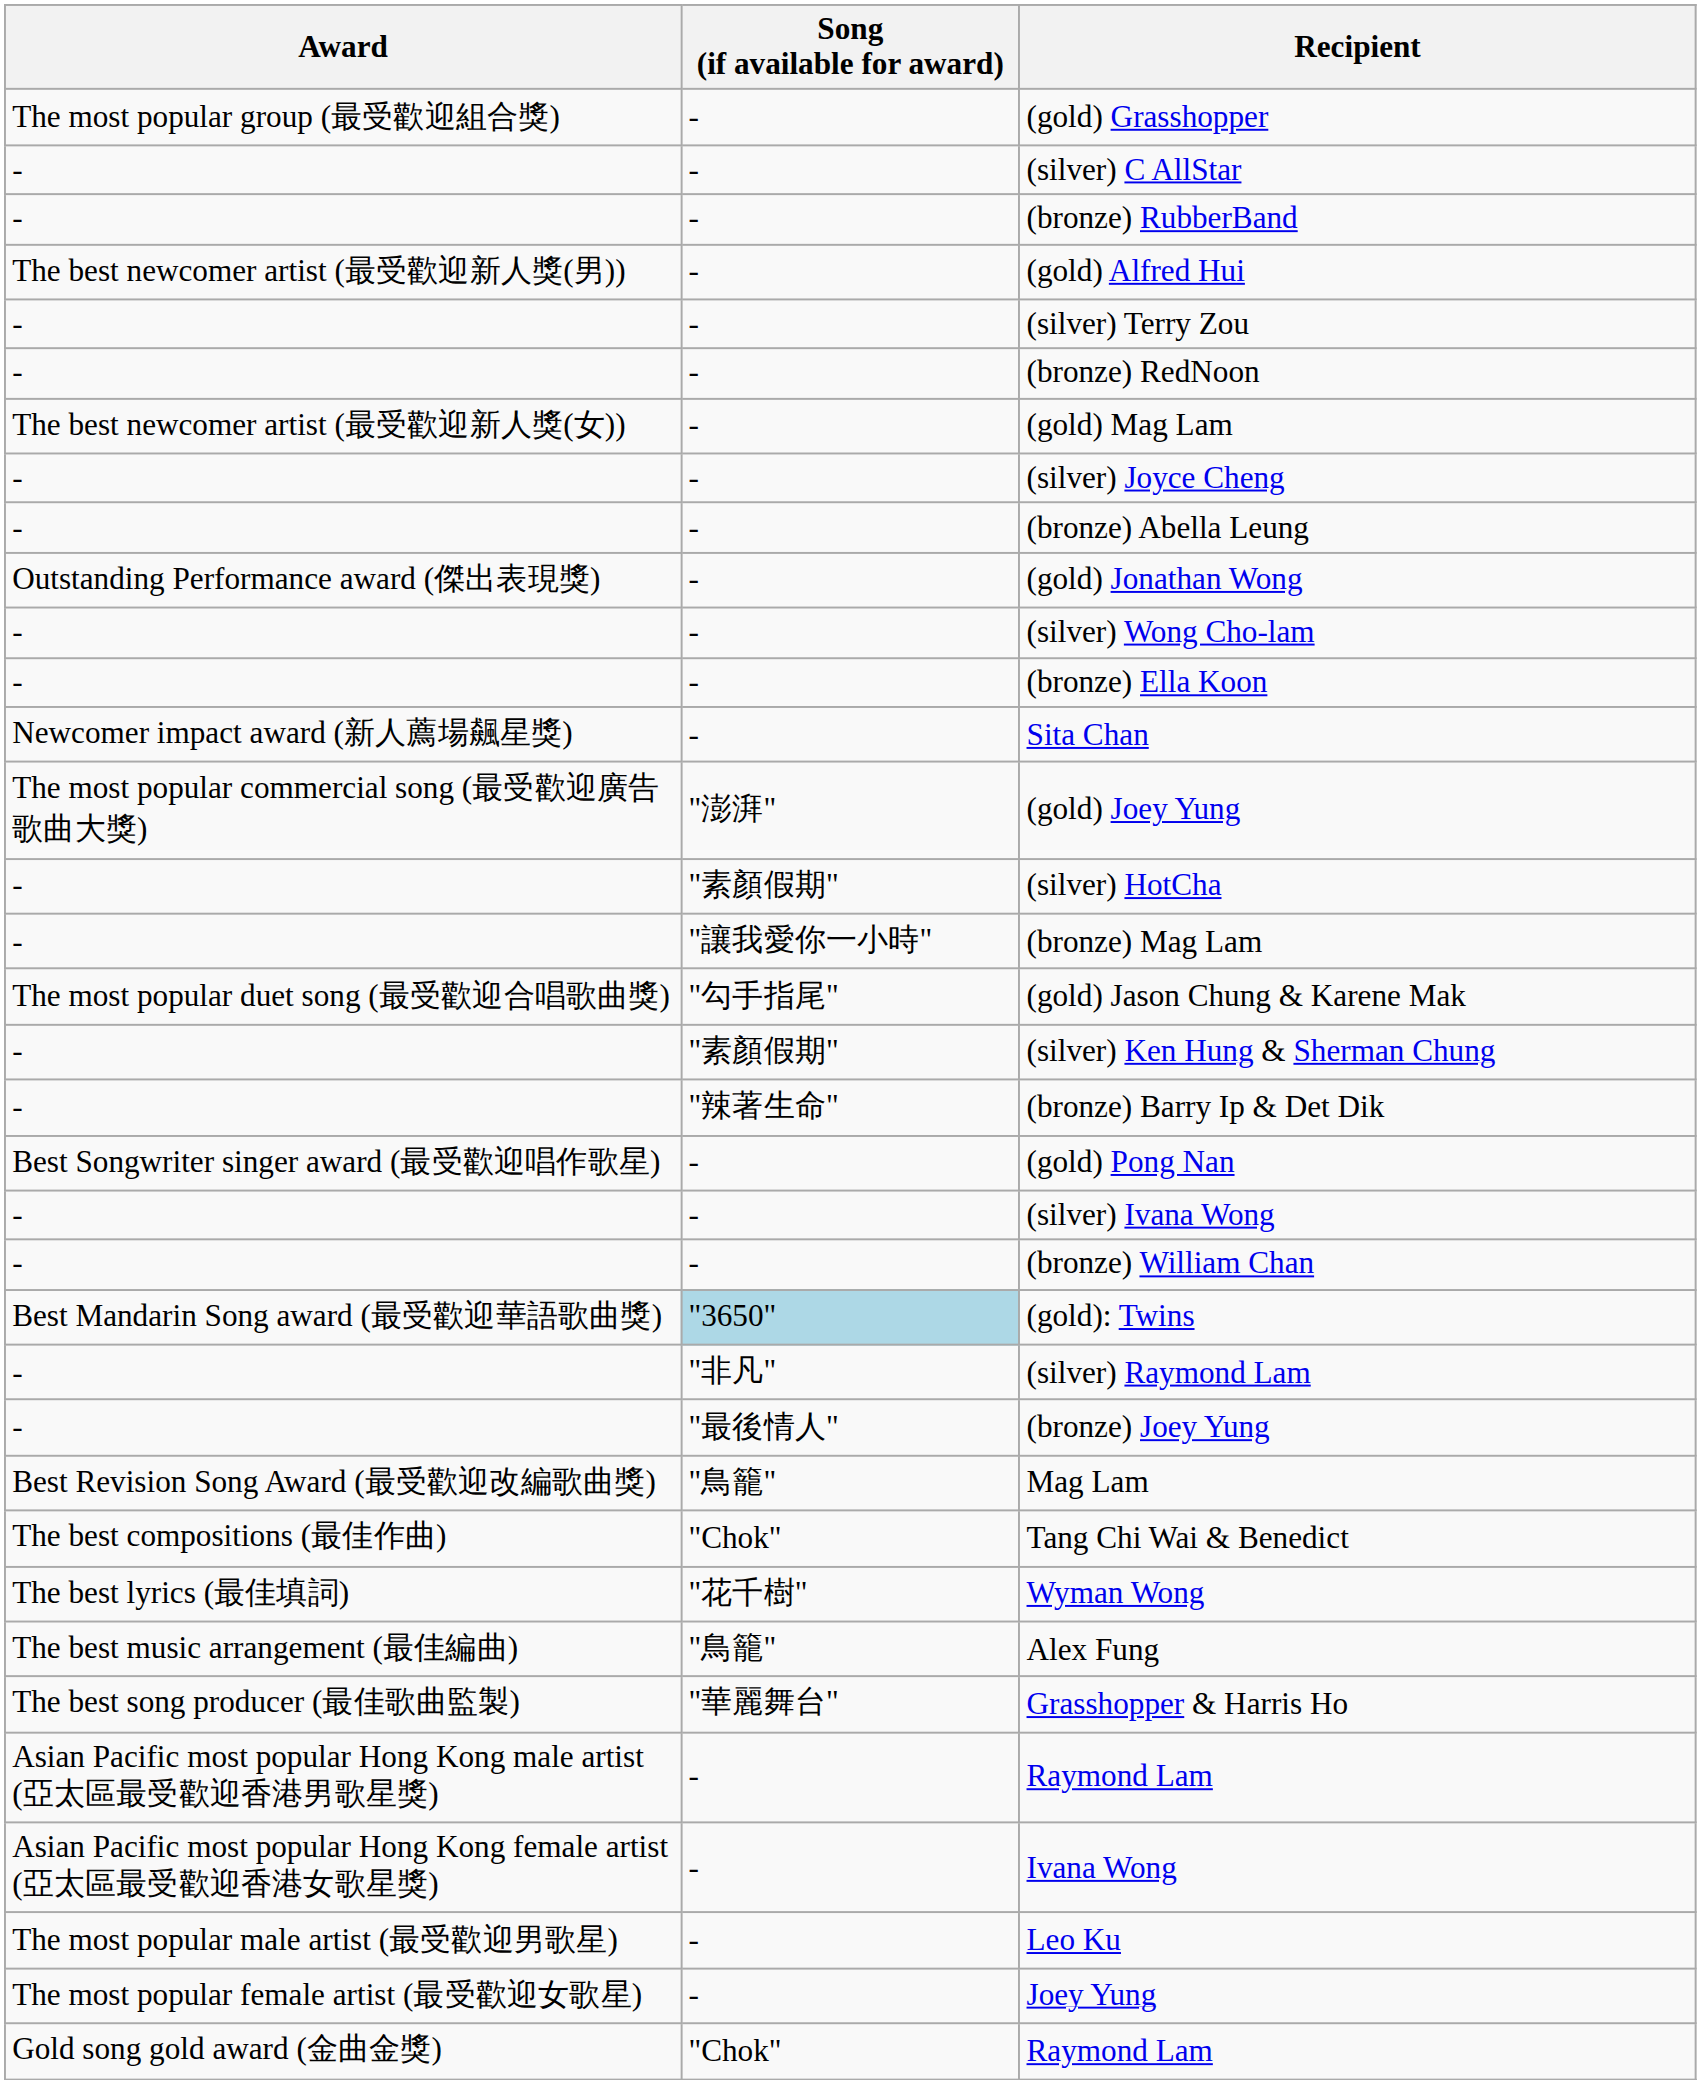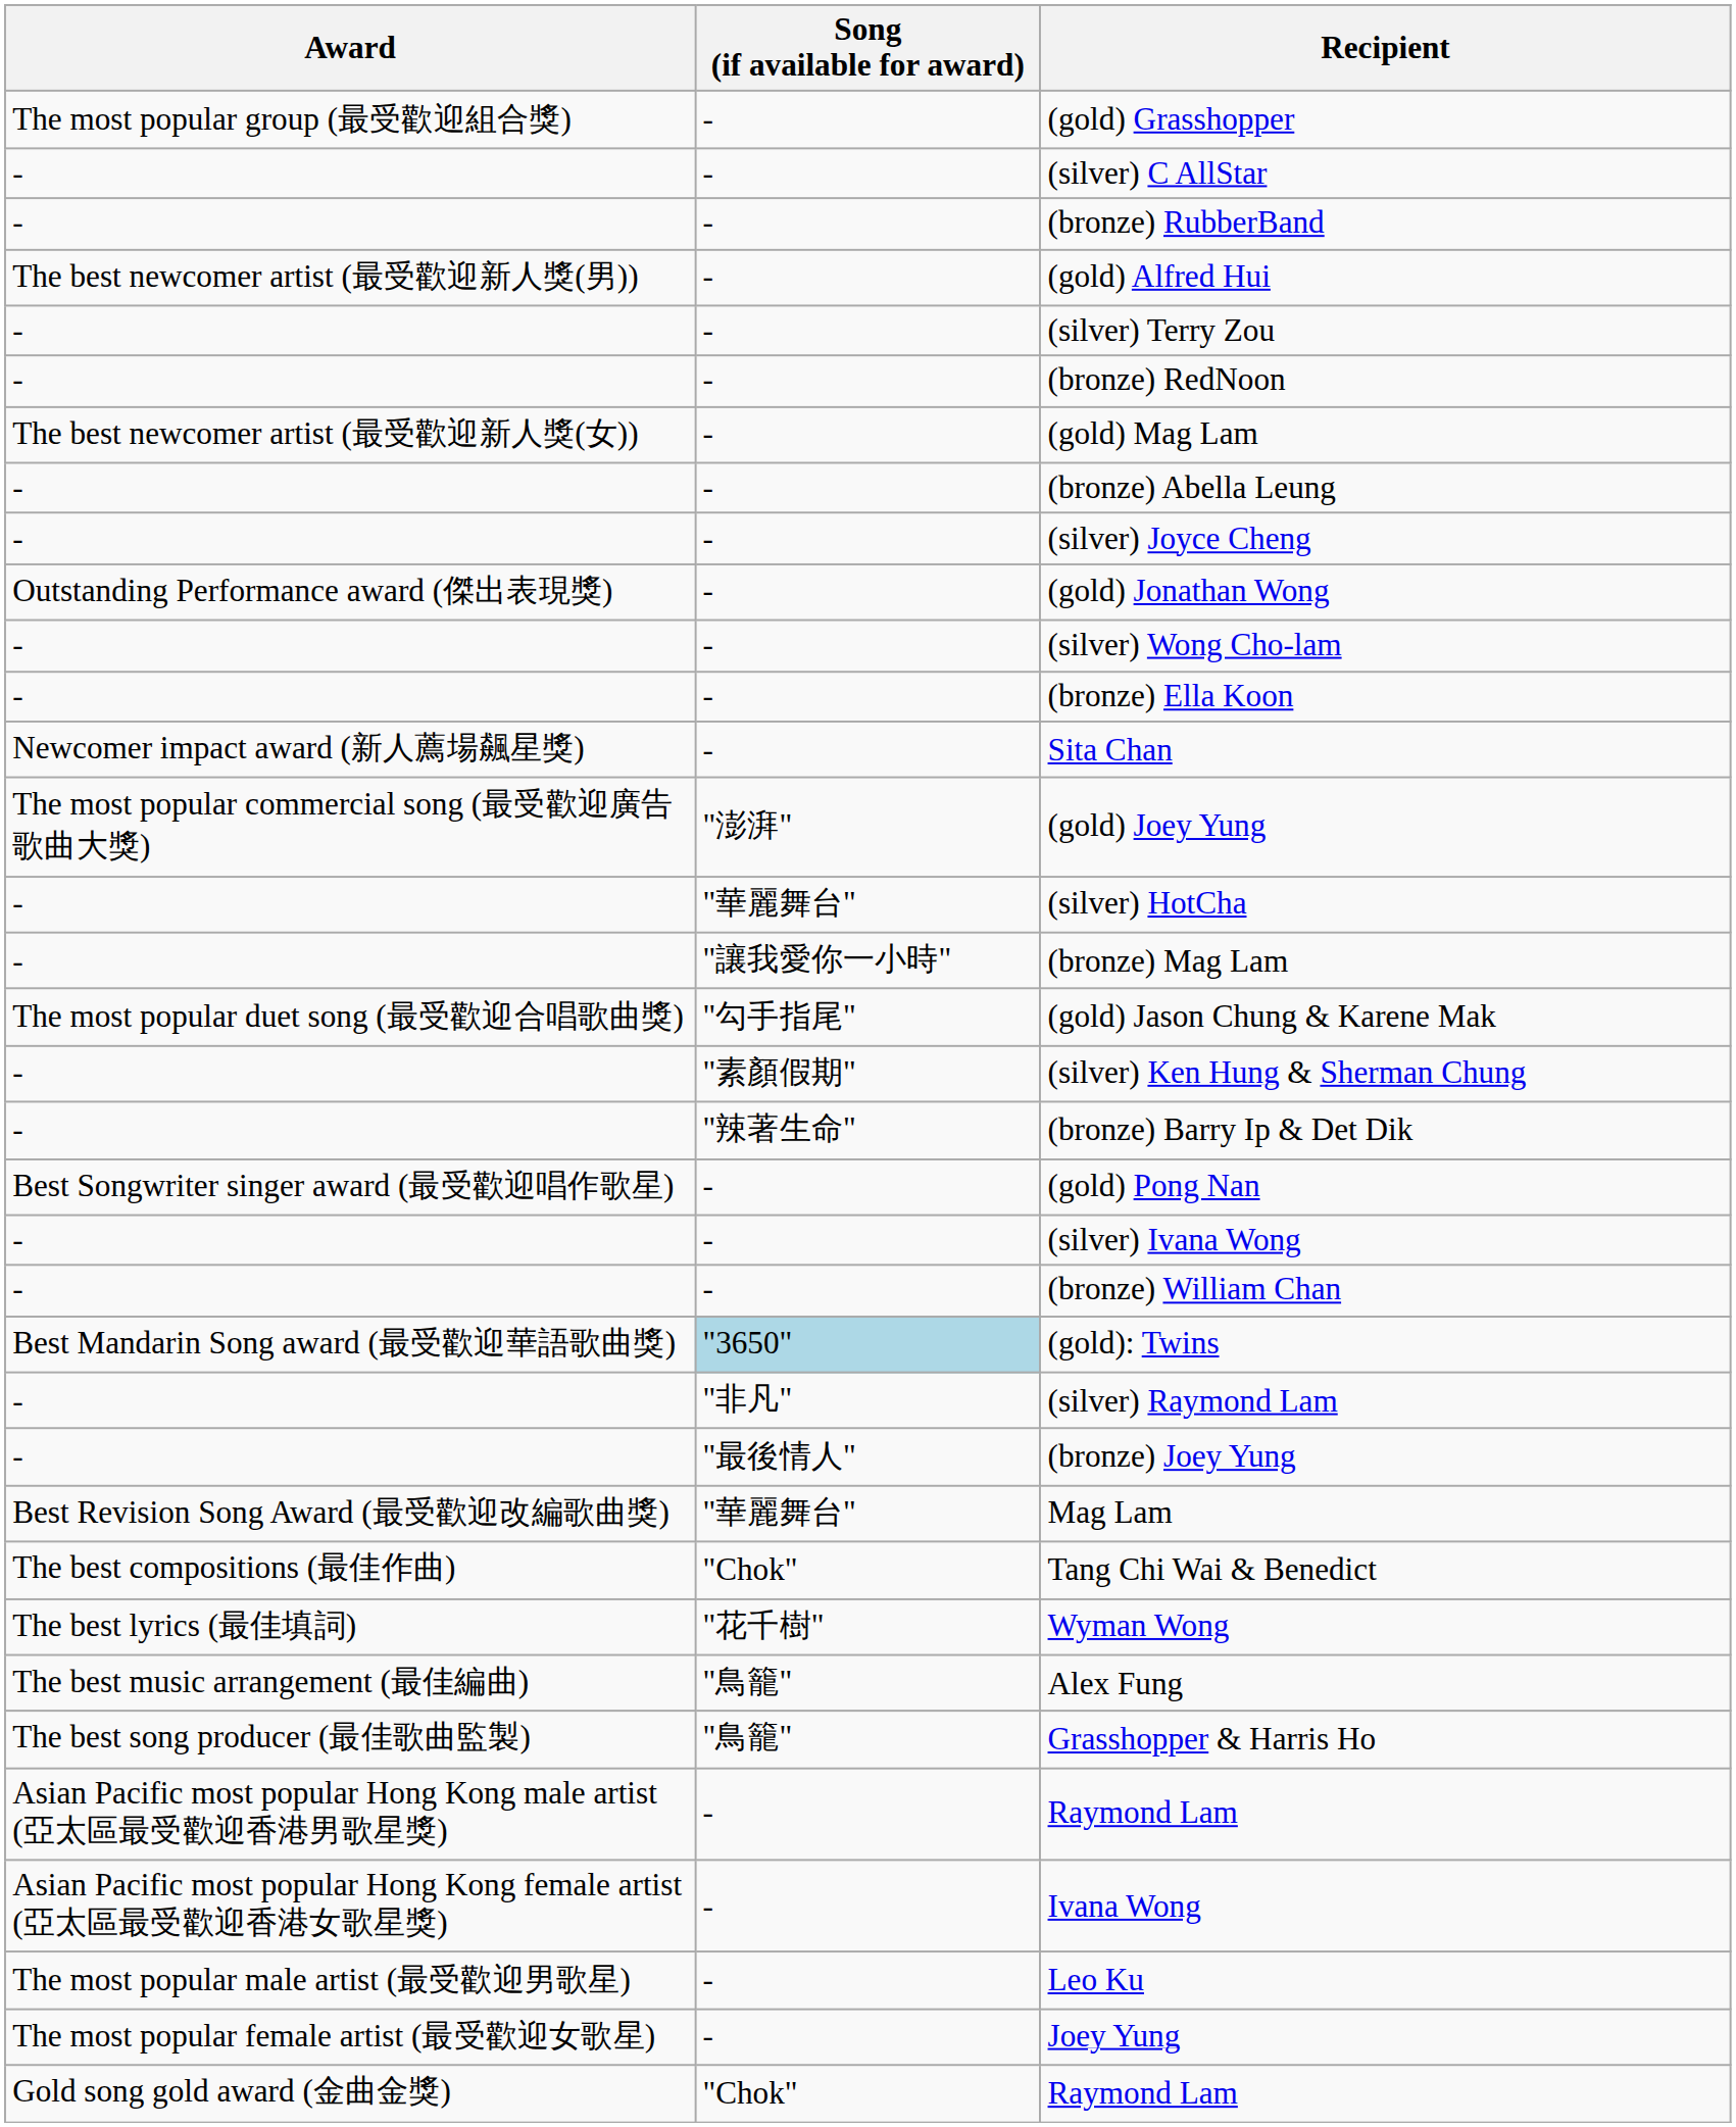rows swapped: (silver) Joyce Cheng <-> (bronze) Abella Leung
(silver) HotCha | Song (if available for award): "素顏假期" -> "華麗舞台"
Mag Lam | Song (if available for award): "鳥籠" -> "華麗舞台"
Grasshopper & Harris Ho | Song (if available for award): "華麗舞台" -> "鳥籠"
